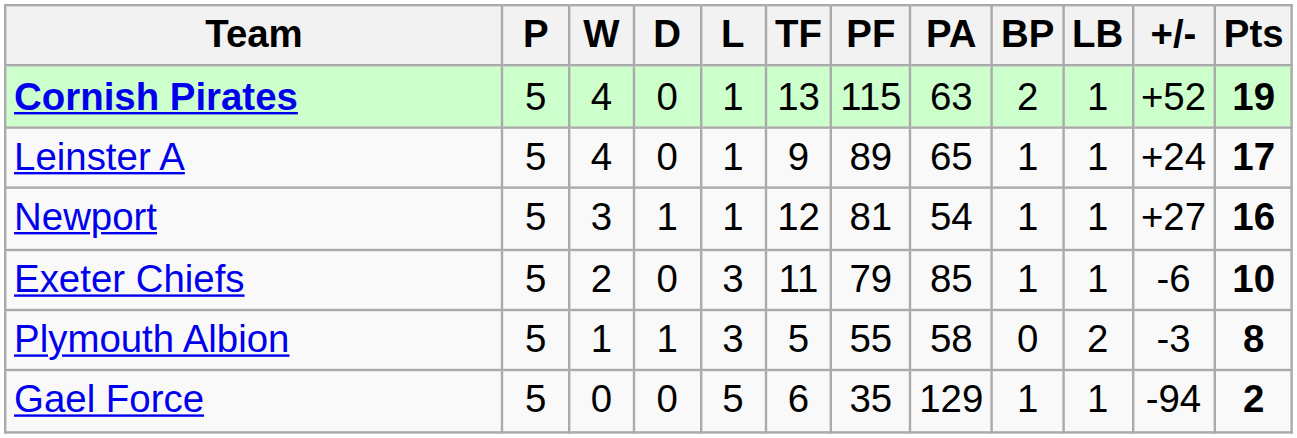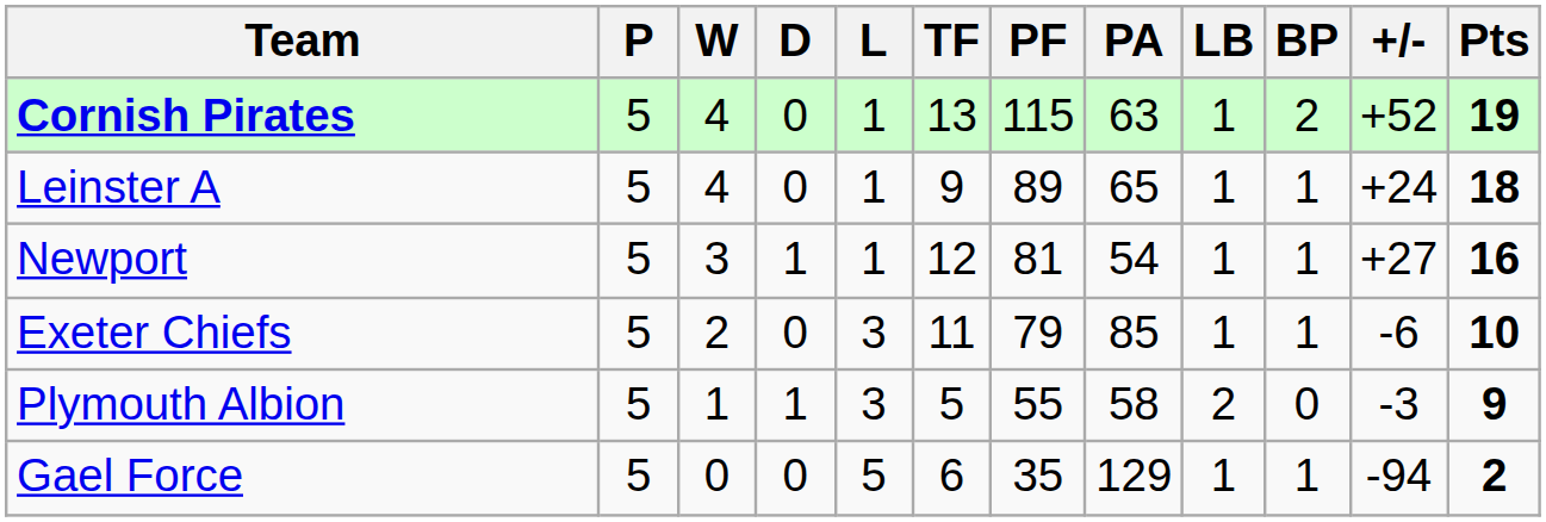columns swapped: BP <-> LB
Leinster A | Pts: 17 -> 18
Plymouth Albion | Pts: 8 -> 9
